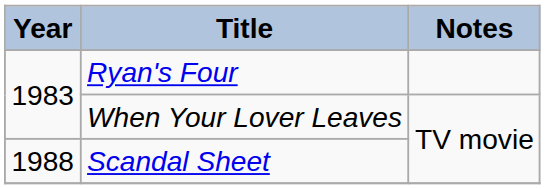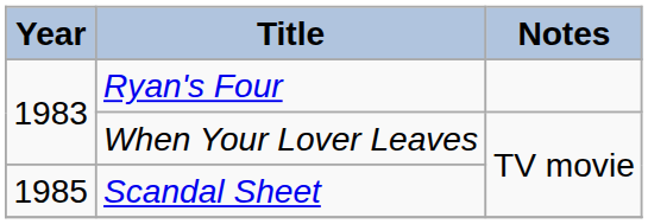Scandal Sheet | Year: 1988 -> 1985
